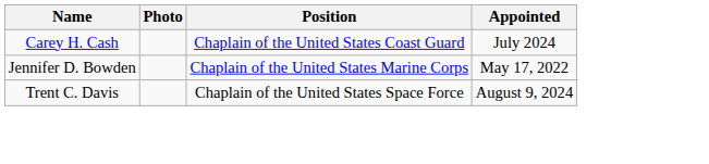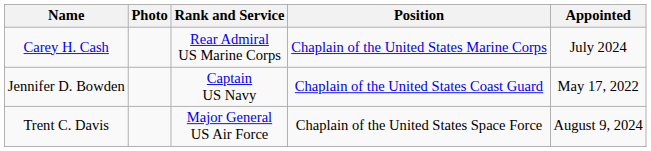+ column: Rank and Service | Rear Admiral US Marine Corps | Captain US Navy | Major General US Air Force
Carey H. Cash | Position: Chaplain of the United States Coast Guard -> Chaplain of the United States Marine Corps
Jennifer D. Bowden | Position: Chaplain of the United States Marine Corps -> Chaplain of the United States Coast Guard
